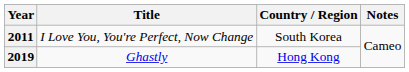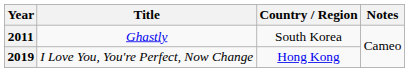2011 | Title: I Love You, You're Perfect, Now Change -> Ghastly
2019 | Title: Ghastly -> I Love You, You're Perfect, Now Change
